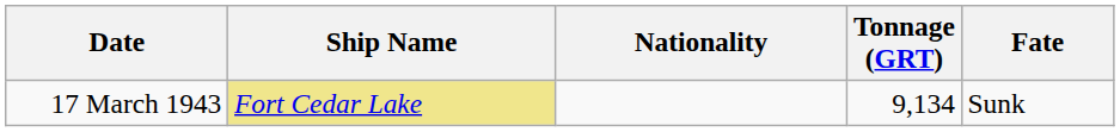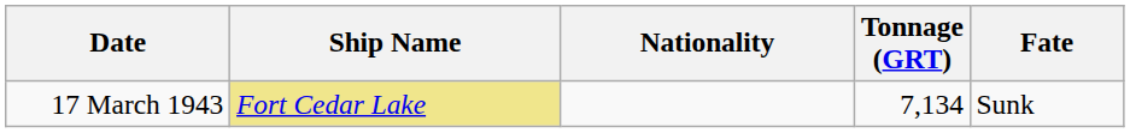17 March 1943 | Tonnage (GRT): 9,134 -> 7,134
